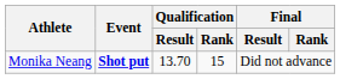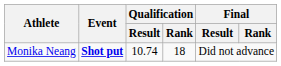Monika Neang | Qualification / Result: 13.70 -> 10.74
Monika Neang | Qualification / Rank: 15 -> 18
